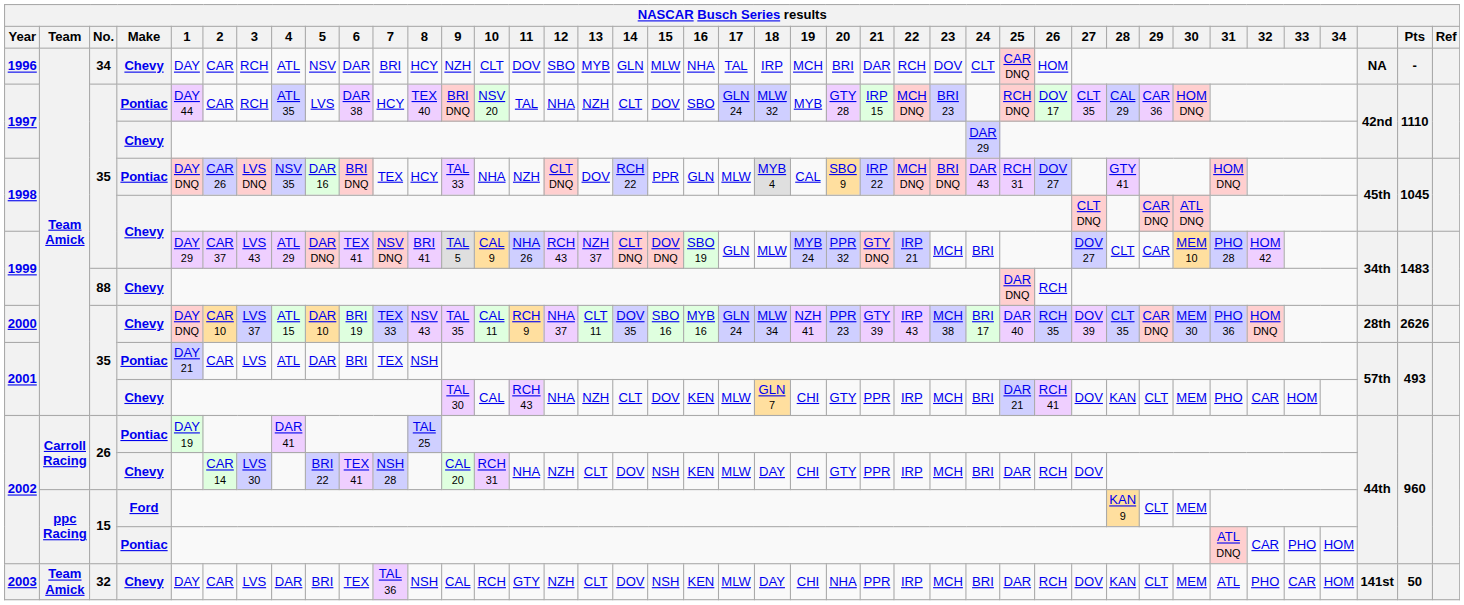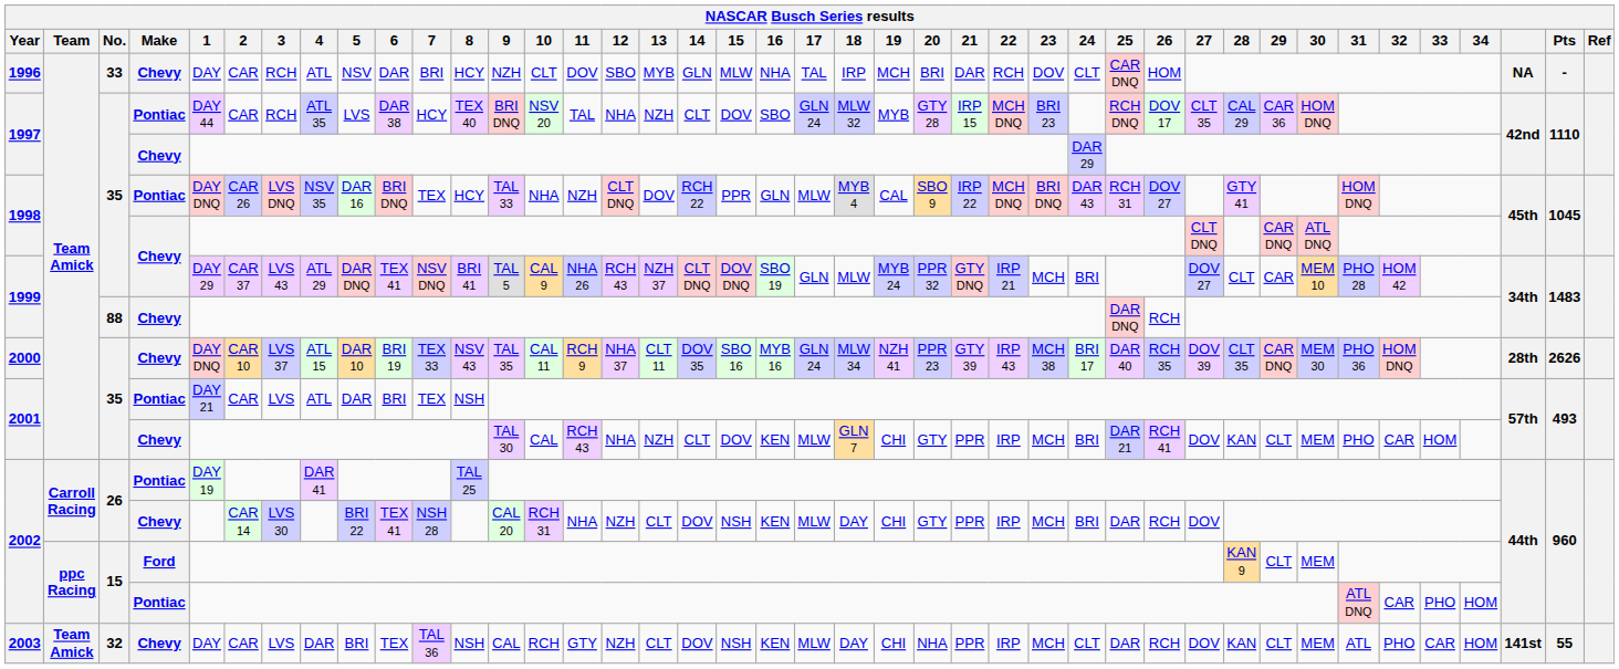1996 | No.: 34 -> 33
2003 | 24: BRI -> CLT
2003 | Pts: 50 -> 55
